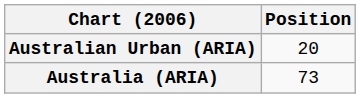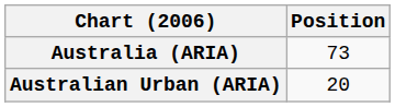rows swapped: Australia (ARIA) <-> Australian Urban (ARIA)
